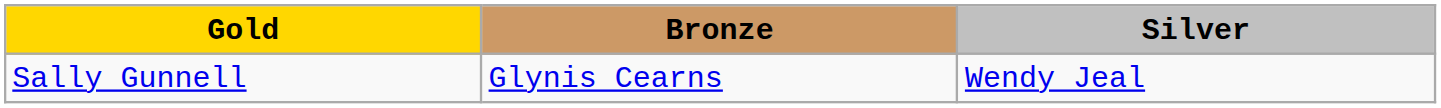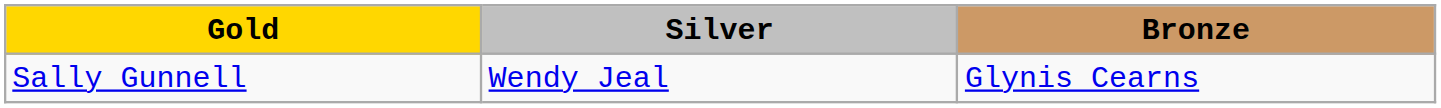columns swapped: Silver <-> Bronze
